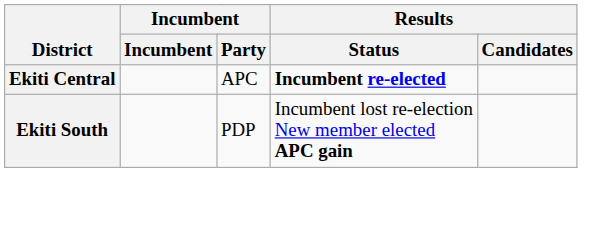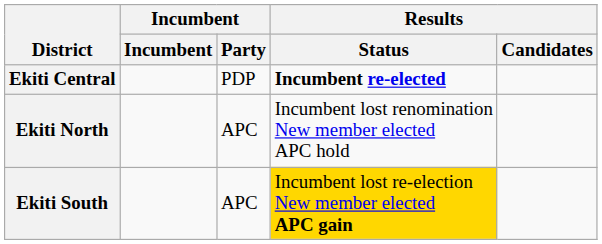Ekiti Central | Incumbent / Party: APC -> PDP
+ row: Ekiti North | APC | Incumbent lost renomination New member elected APC hold
Ekiti South | Incumbent / Party: PDP -> APC
Ekiti South | Results / Status: no background -> gold background
